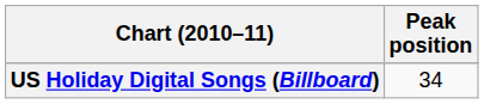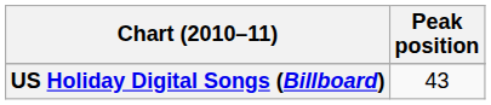US Holiday Digital Songs (Billboard) | Peak position: 34 -> 43
